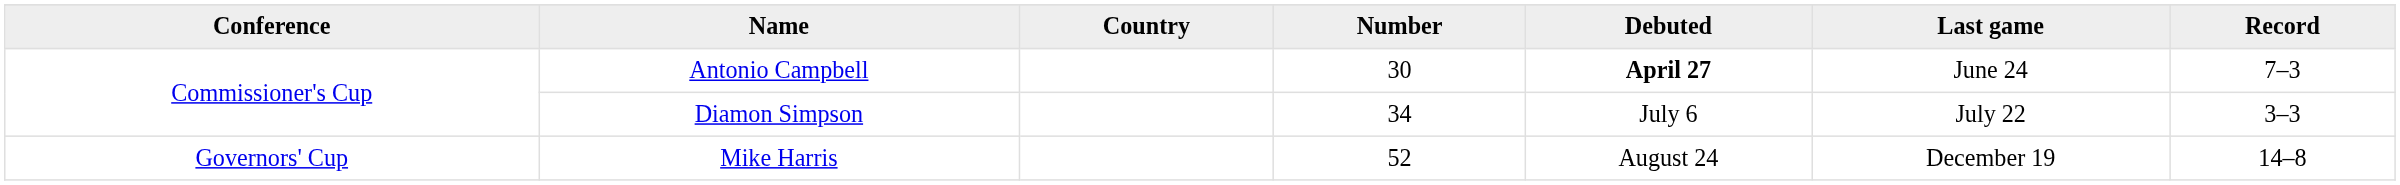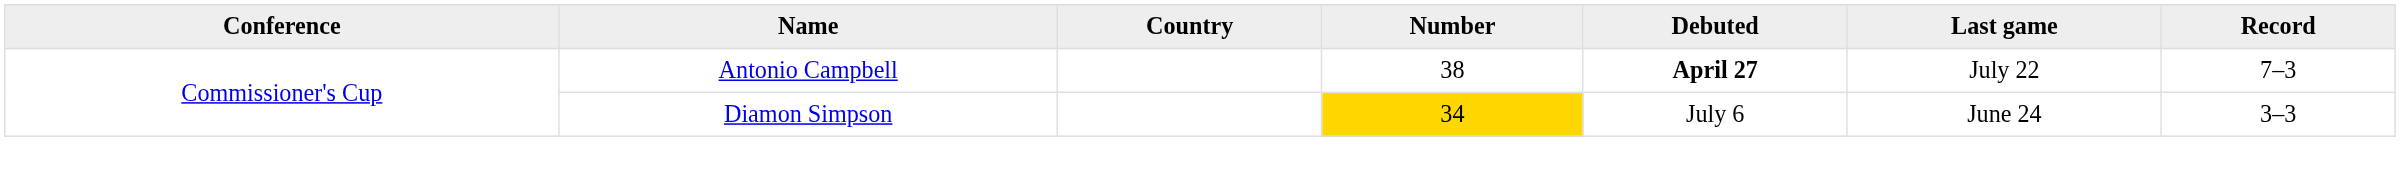Antonio Campbell | Number: 30 -> 38
Antonio Campbell | Last game: June 24 -> July 22
Diamon Simpson | Number: no background -> gold background
Diamon Simpson | Last game: July 22 -> June 24
- row: Governors' Cup | Mike Harris | 52 | August 24 | December 19 | 14–8
